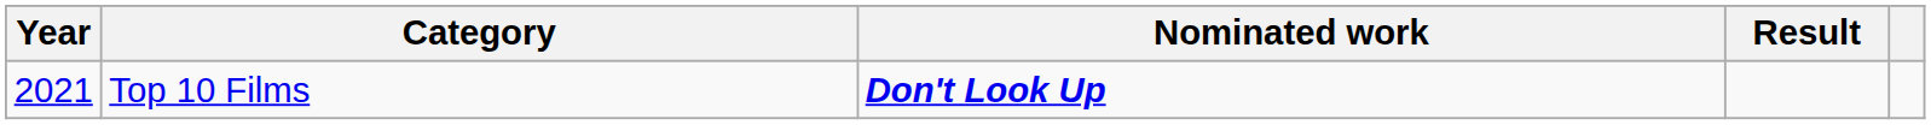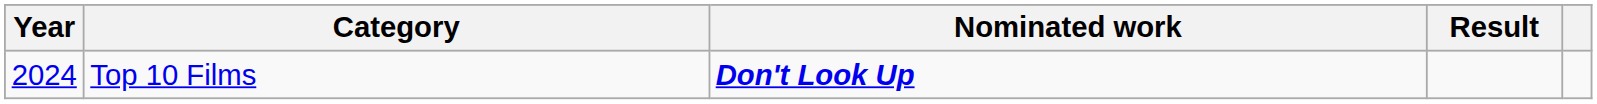Top 10 Films | Year: 2021 -> 2024
